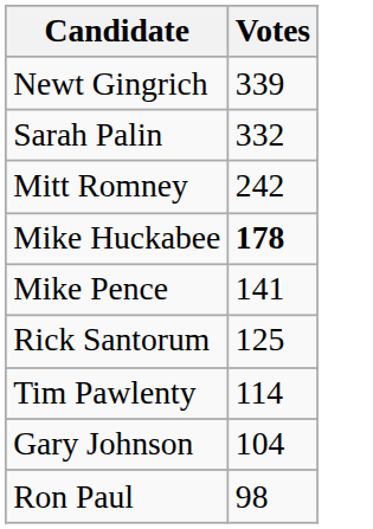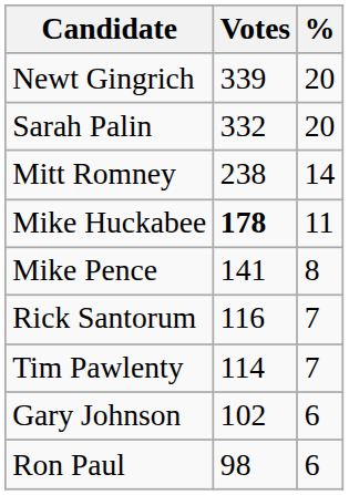+ column: % | 20 | 20 | 14 | 11 | 8 | 7 | 7 | 6 | 6
Mitt Romney | Votes: 242 -> 238
Rick Santorum | Votes: 125 -> 116
Gary Johnson | Votes: 104 -> 102
